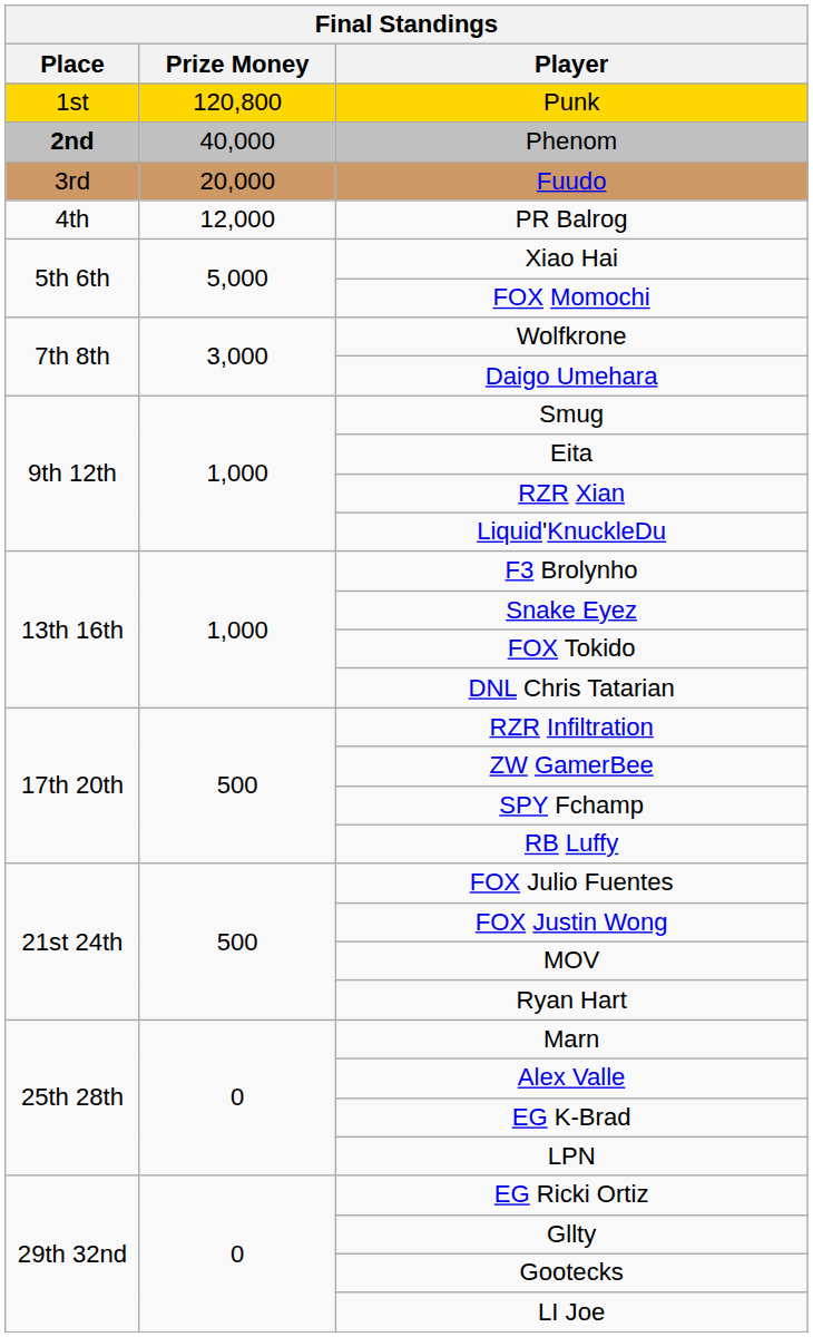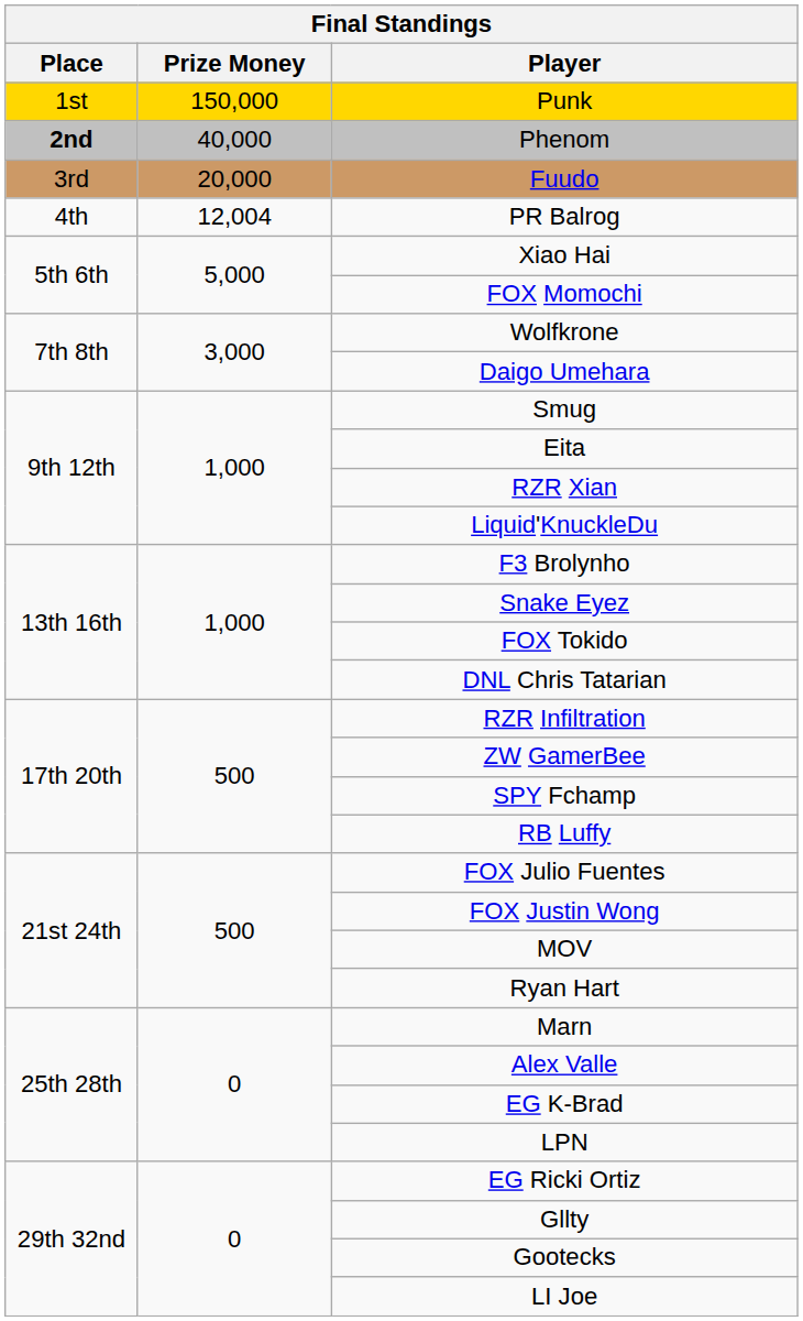Punk | Prize Money: 120,800 -> 150,000
PR Balrog | Prize Money: 12,000 -> 12,004
